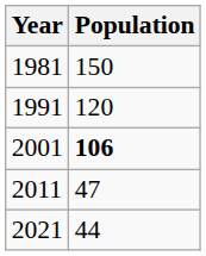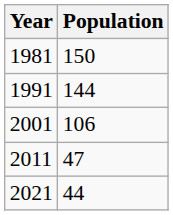1991 | Population: 120 -> 144
2001 | Population: bold -> normal
